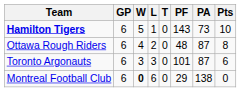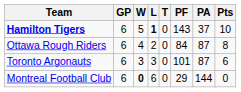Hamilton Tigers | L: normal -> bold
Hamilton Tigers | PA: 73 -> 37
Ottawa Rough Riders | PF: 48 -> 84
Montreal Football Club | PA: 138 -> 144
